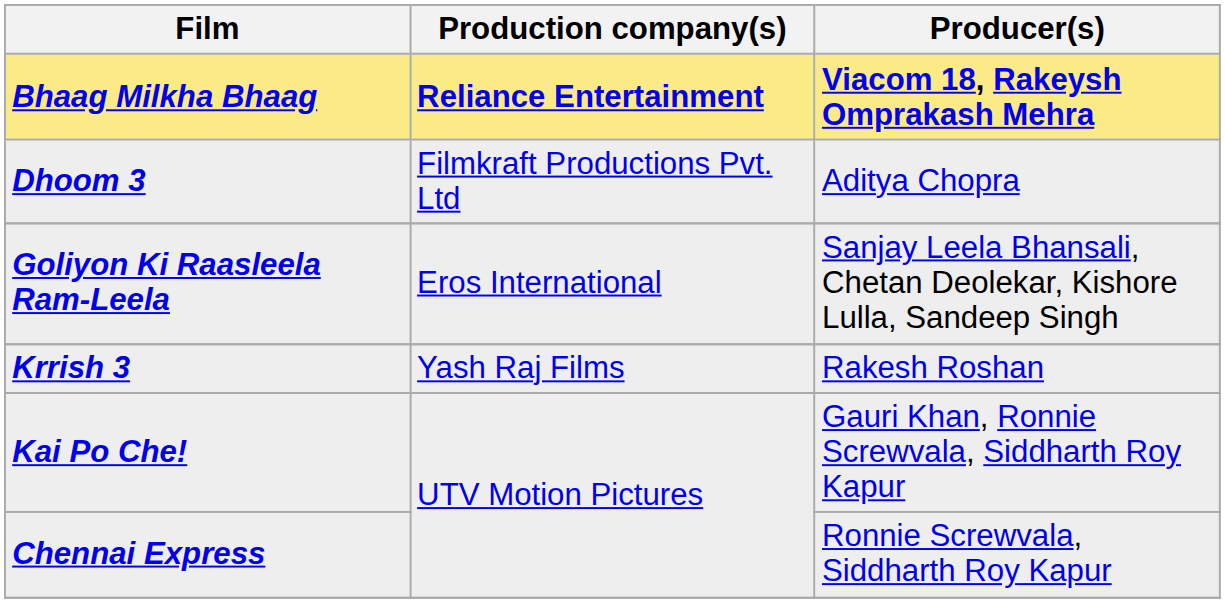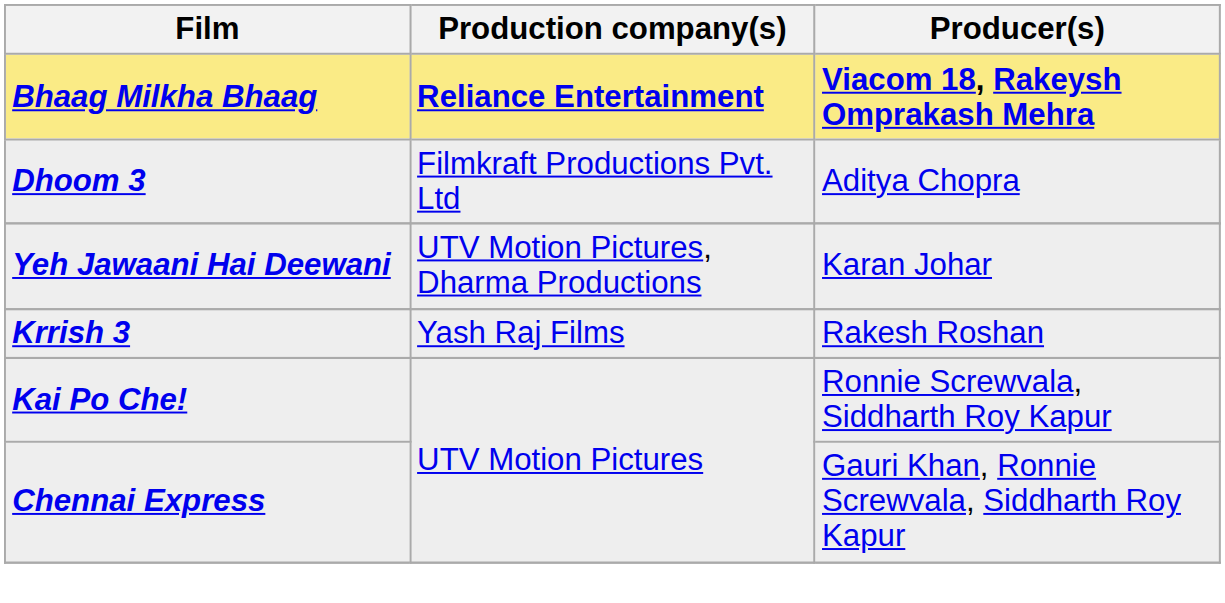+ row: Yeh Jawaani Hai Deewani | UTV Motion Pictures, Dharma Productions | Karan Johar
- row: Goliyon Ki Raasleela Ram-Leela | Eros International | Sanjay Leela Bhansali, Chetan Deolekar, Kishore Lulla, Sandeep Singh
Kai Po Che! | Producer(s): Gauri Khan, Ronnie Screwvala, Siddharth Roy Kapur -> Ronnie Screwvala, Siddharth Roy Kapur
Chennai Express | Producer(s): Ronnie Screwvala, Siddharth Roy Kapur -> Gauri Khan, Ronnie Screwvala, Siddharth Roy Kapur
